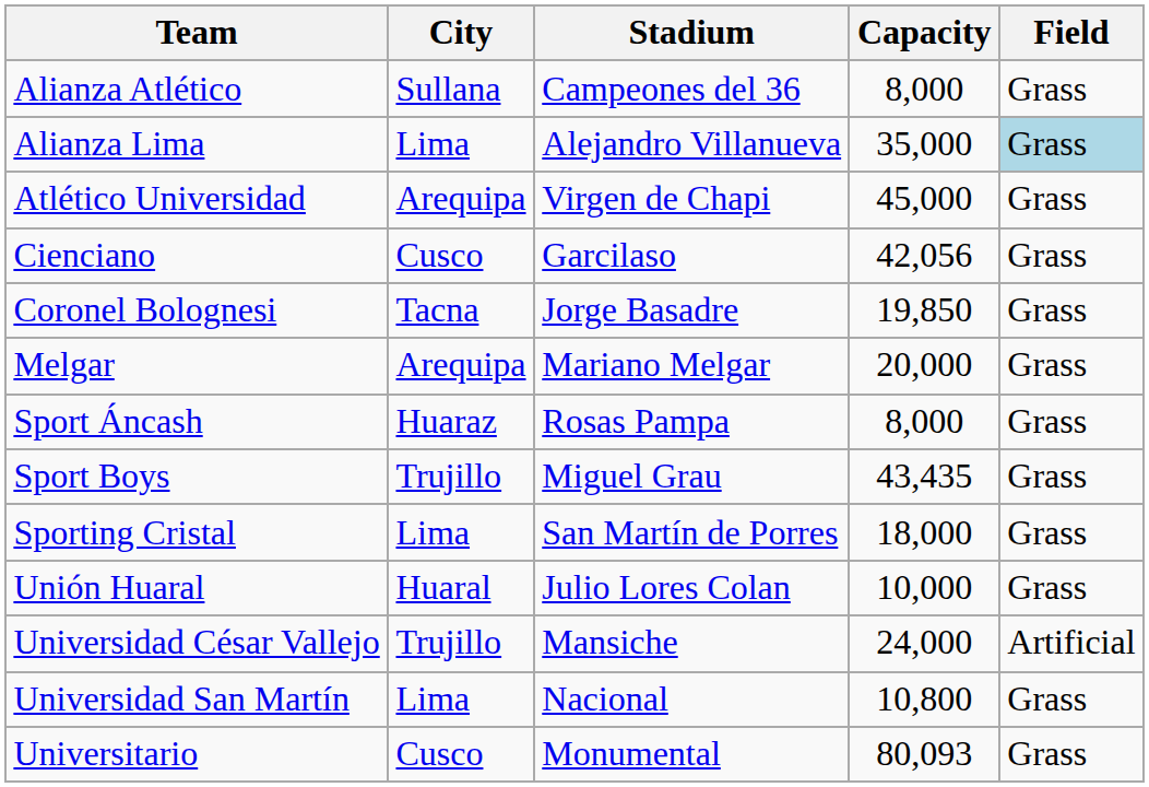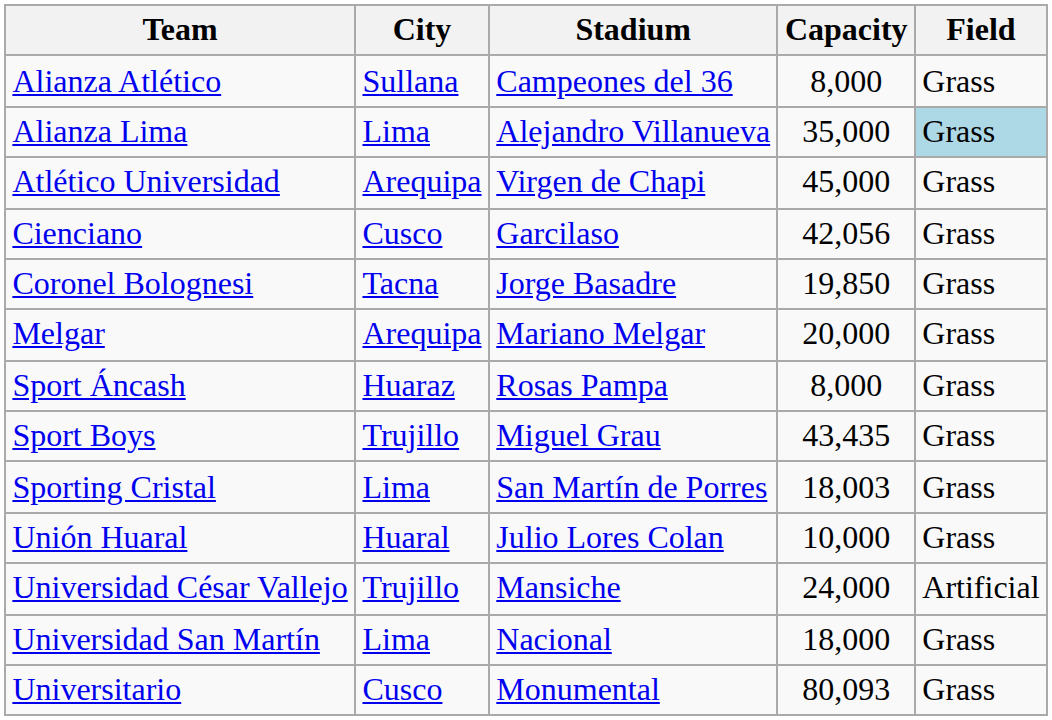Sporting Cristal | Capacity: 18,000 -> 18,003
Universidad San Martín | Capacity: 10,800 -> 18,000
